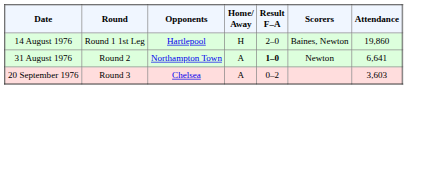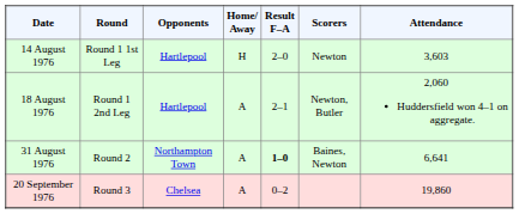14 August 1976 | Scorers: Baines, Newton -> Newton
14 August 1976 | Attendance: 19,860 -> 3,603
+ row: 18 August 1976 | Round 1 2nd Leg | Hartlepool | A | 2–1 | Newton, Butler | 2,060 Huddersfield won 4–1 on aggregate.
31 August 1976 | Scorers: Newton -> Baines, Newton
20 September 1976 | Attendance: 3,603 -> 19,860
